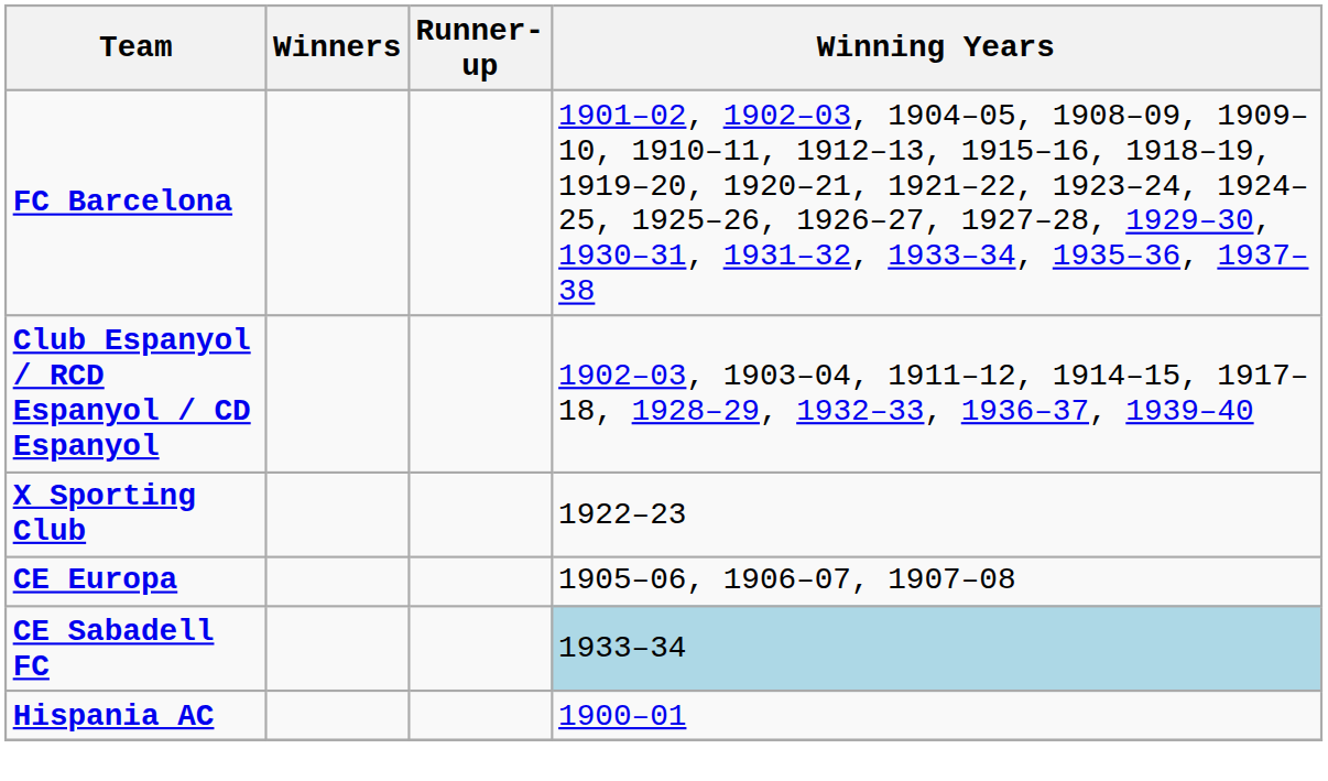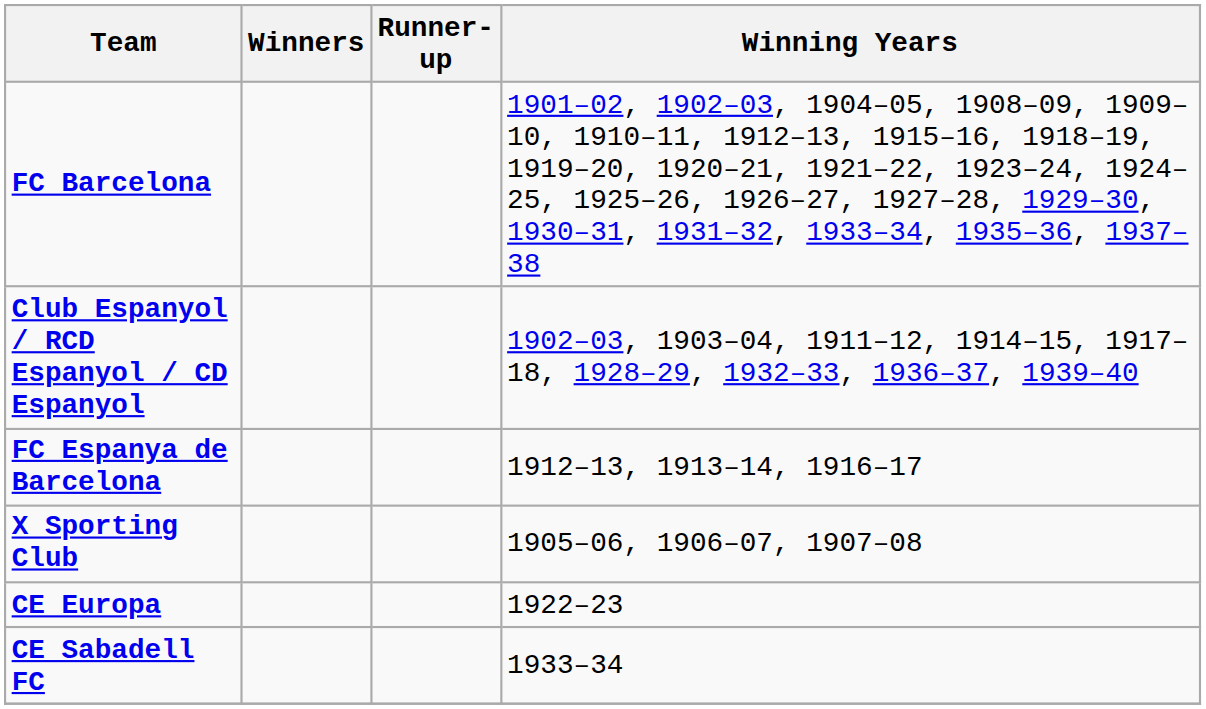+ row: FC Espanya de Barcelona | 1912–13, 1913–14, 1916–17
X Sporting Club | Winning Years: 1922–23 -> 1905–06, 1906–07, 1907–08
CE Europa | Winning Years: 1905–06, 1906–07, 1907–08 -> 1922–23
CE Sabadell FC | Winning Years: lightblue background -> no background
- row: Hispania AC | 1900–01
